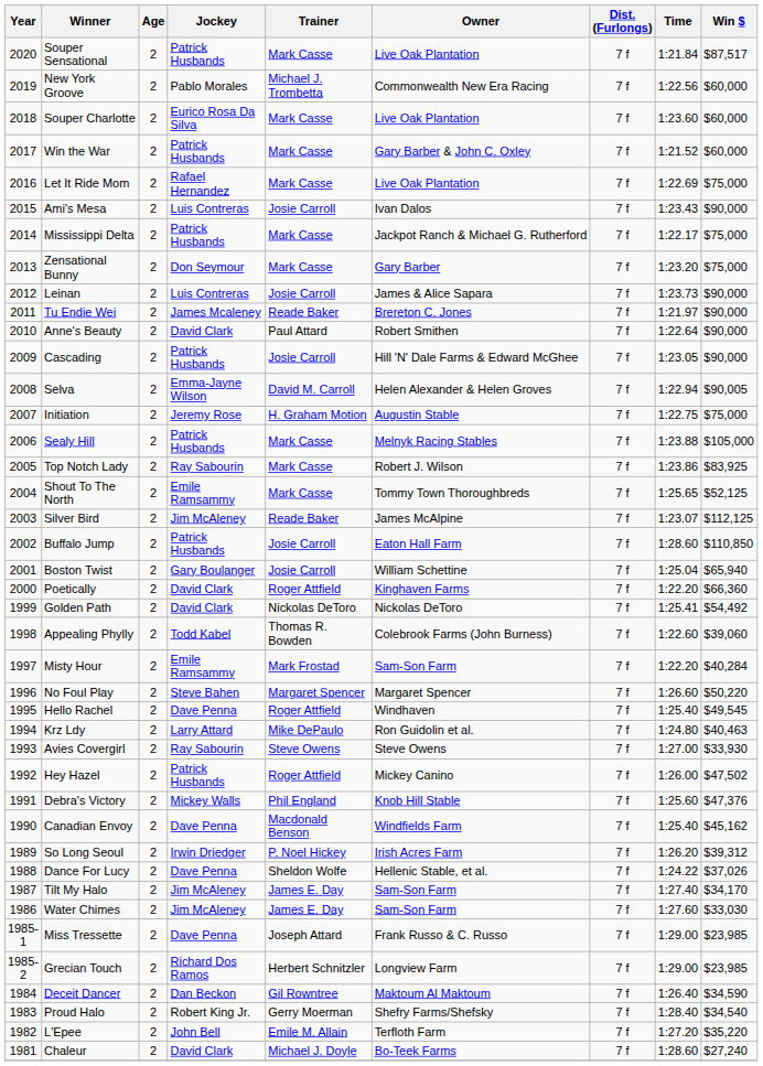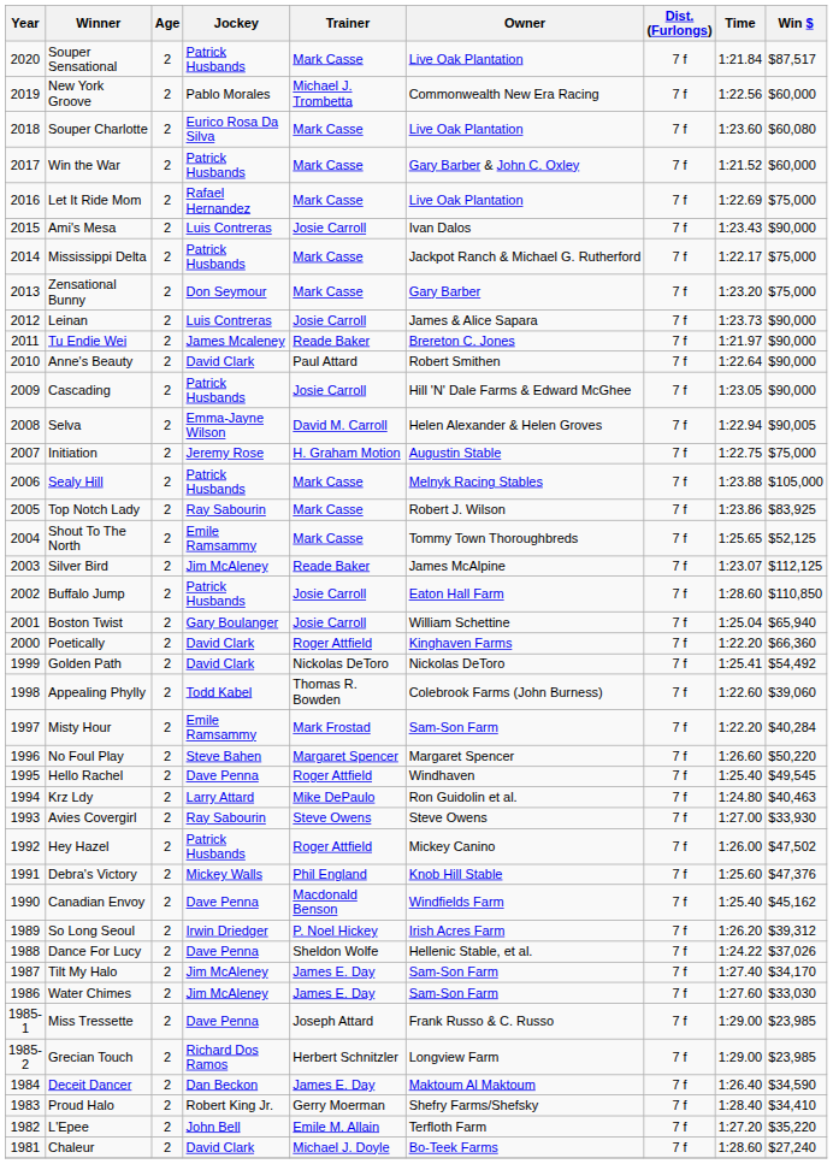Souper Charlotte | Win $: $60,000 -> $60,080
Deceit Dancer | Trainer: Gil Rowntree -> James E. Day
Proud Halo | Win $: $34,540 -> $34,410
